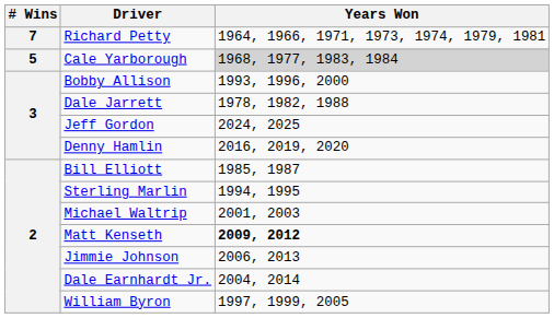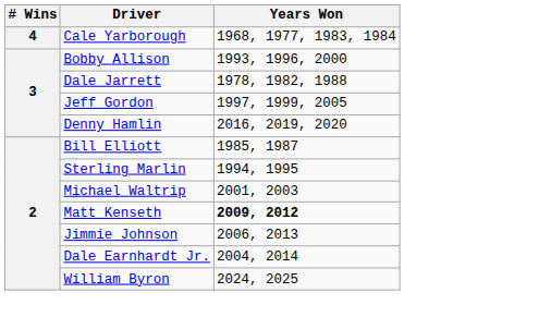- row: 7 | Richard Petty | 1964, 1966, 1971, 1973, 1974, 1979, 1981
Cale Yarborough | # Wins: 5 -> 4
Cale Yarborough | Years Won: lightgrey background -> no background
Jeff Gordon | Years Won: 2024, 2025 -> 1997, 1999, 2005
William Byron | Years Won: 1997, 1999, 2005 -> 2024, 2025
